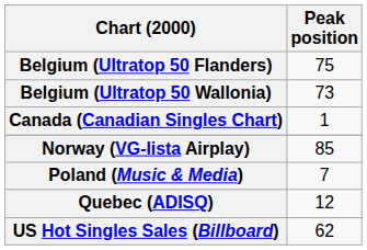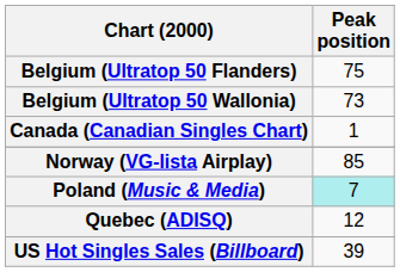Poland (Music & Media) | Peak position: no background -> paleturquoise background
US Hot Singles Sales (Billboard) | Peak position: 62 -> 39
